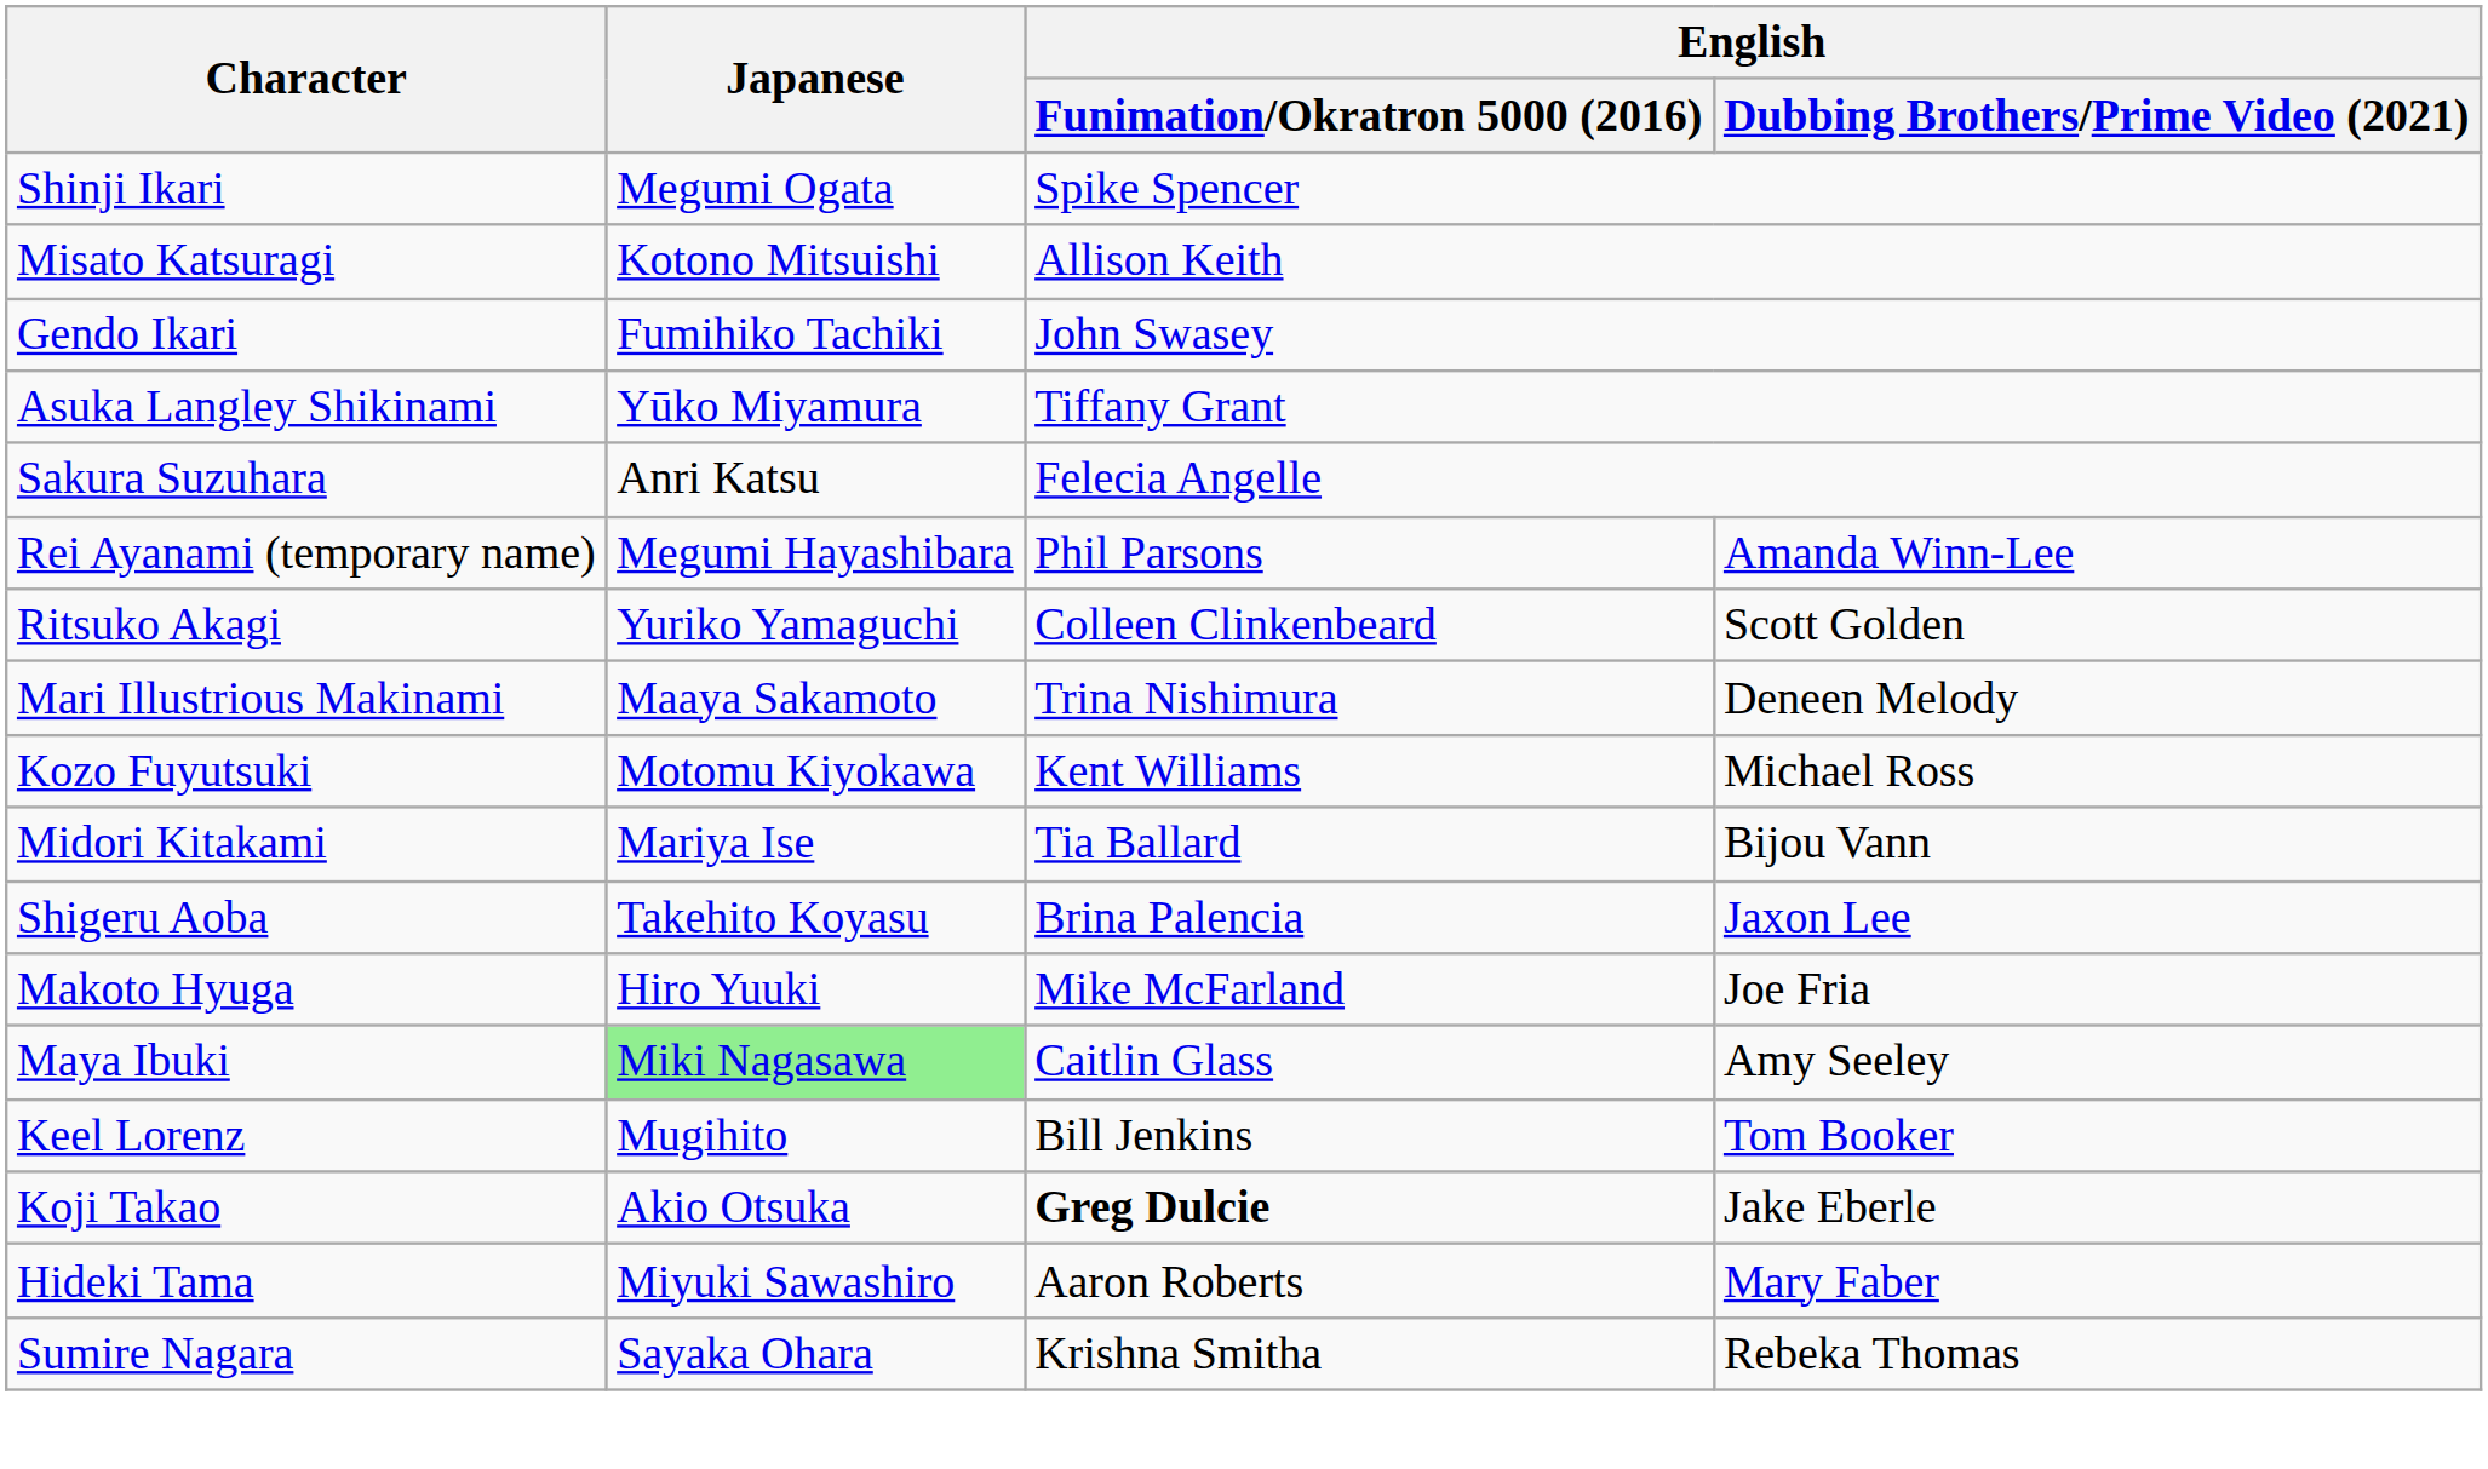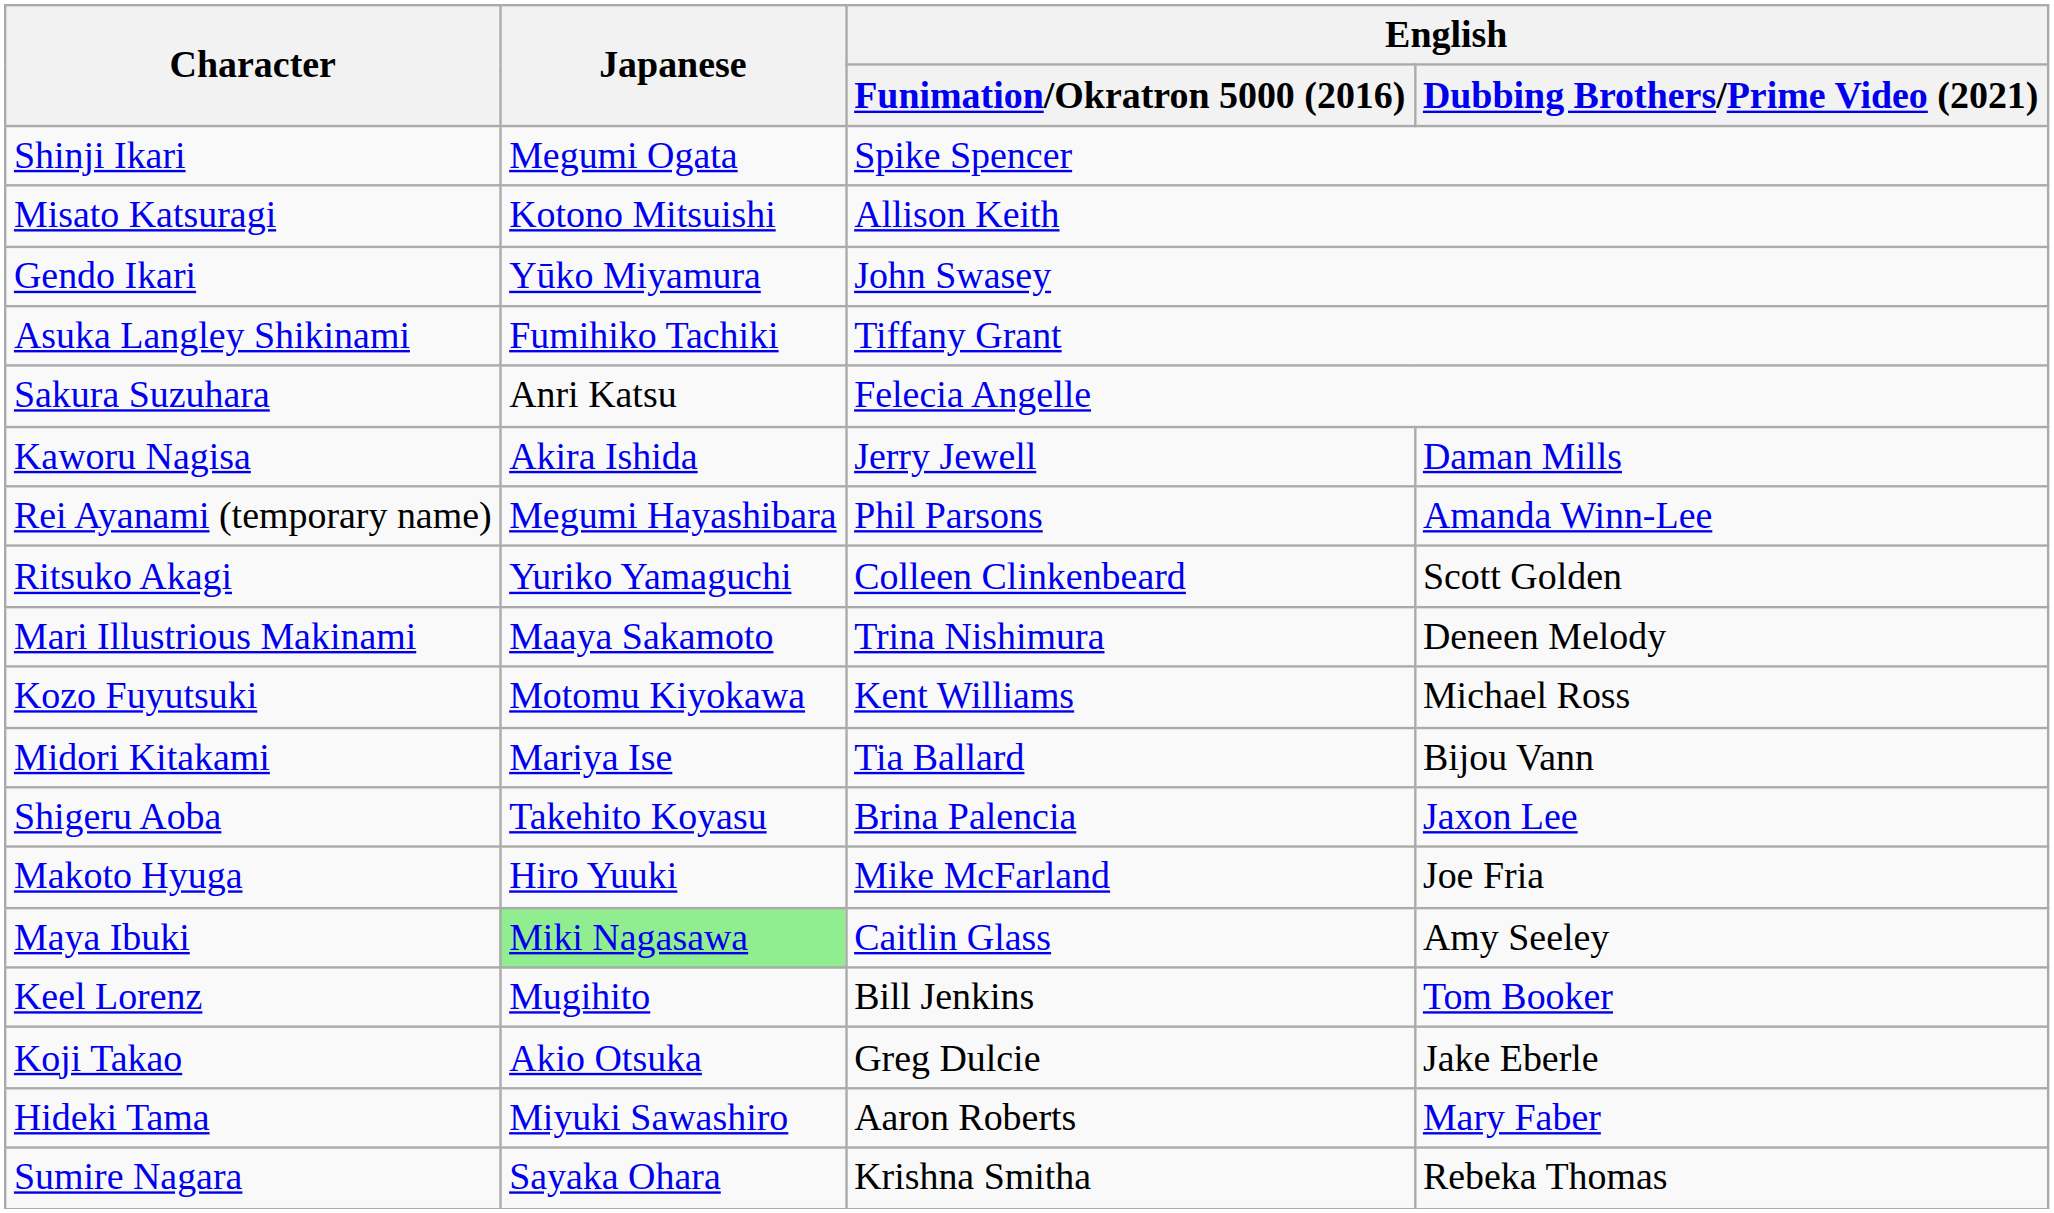Gendo Ikari | Japanese: Fumihiko Tachiki -> Yūko Miyamura
Asuka Langley Shikinami | Japanese: Yūko Miyamura -> Fumihiko Tachiki
+ row: Kaworu Nagisa | Akira Ishida | Jerry Jewell | Daman Mills
Koji Takao | English / Funimation/Okratron 5000 (2016): bold -> normal
